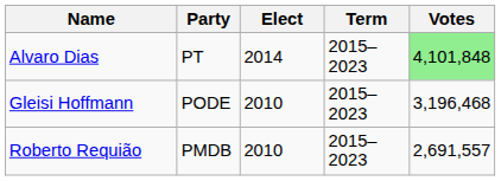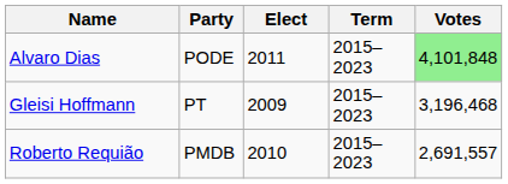Alvaro Dias | Party: PT -> PODE
Alvaro Dias | Elect: 2014 -> 2011
Gleisi Hoffmann | Party: PODE -> PT
Gleisi Hoffmann | Elect: 2010 -> 2009
